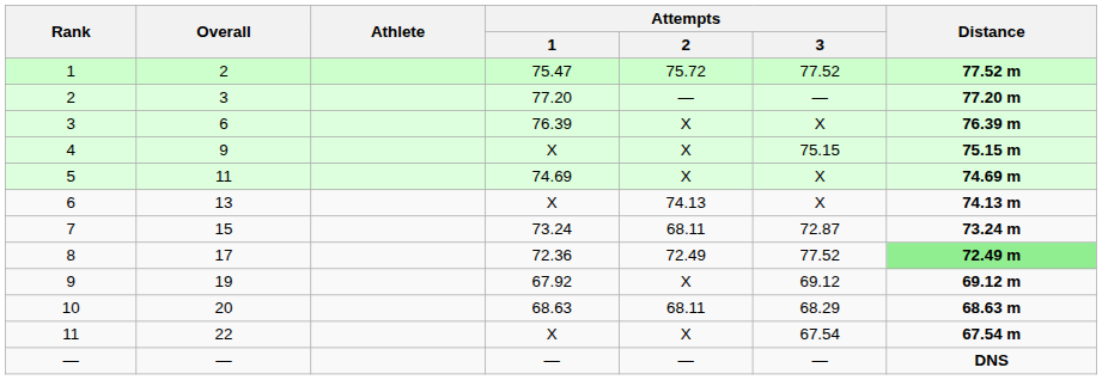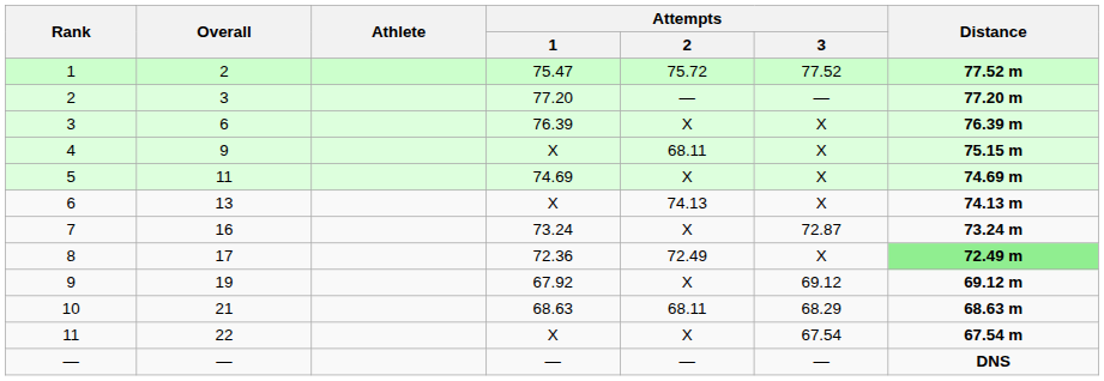4 | Attempts / 2: X -> 68.11
4 | Attempts / 3: 75.15 -> X
7 | Overall: 15 -> 16
7 | Attempts / 2: 68.11 -> X
8 | Attempts / 3: 77.52 -> X
10 | Overall: 20 -> 21
